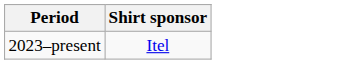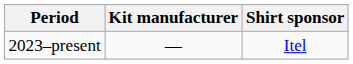+ column: Kit manufacturer | —
